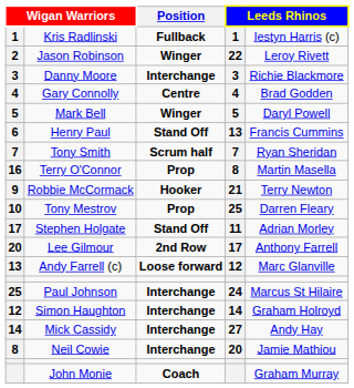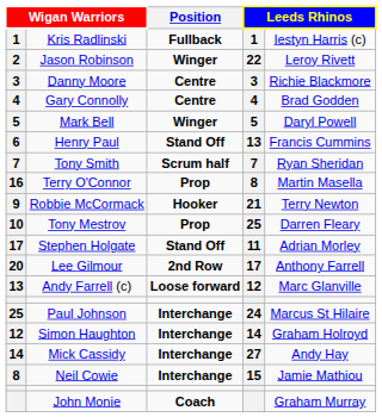Danny Moore | Position: Interchange -> Centre
Neil Cowie | column 4: 20 -> 15
